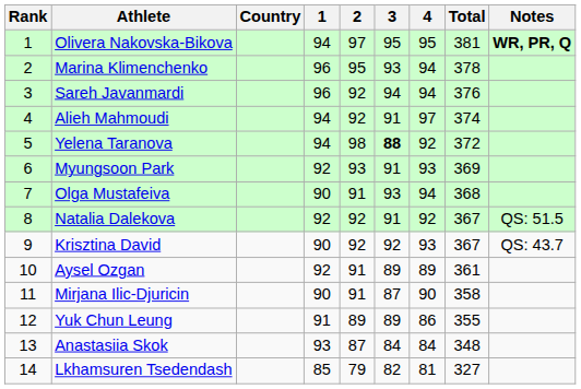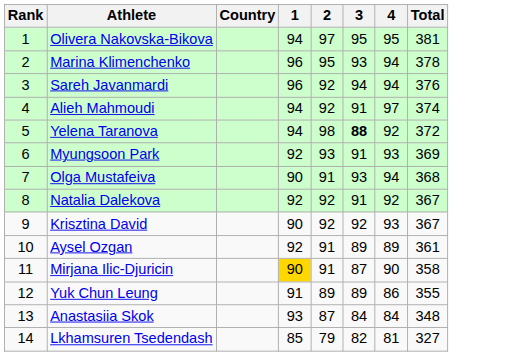- column: Notes | WR, PR, Q | QS: 51.5 | QS: 43.7
Mirjana Ilic-Djuricin | 1: no background -> gold background
